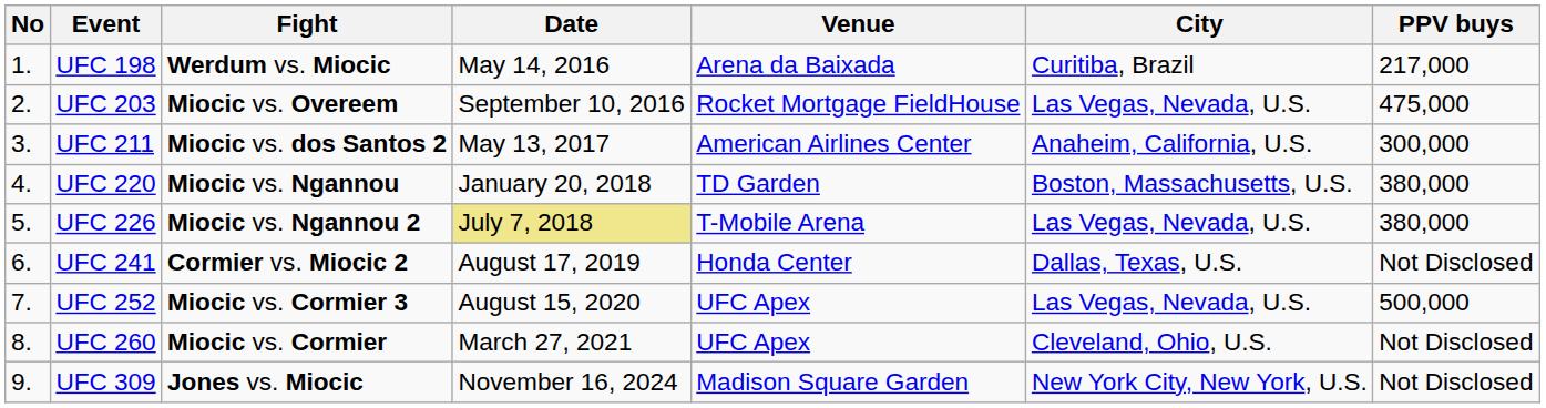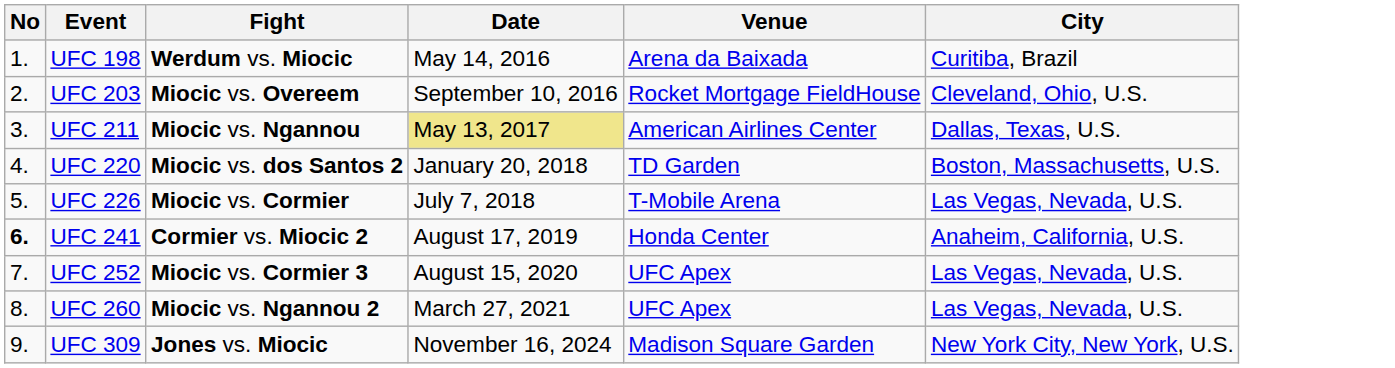- column: PPV buys | 217,000 | 475,000 | 300,000 | 380,000 | 380,000 | Not Disclosed | 500,000 | Not Disclosed | Not Disclosed
UFC 203 | City: Las Vegas, Nevada, U.S. -> Cleveland, Ohio, U.S.
UFC 211 | Fight: Miocic vs. dos Santos 2 -> Miocic vs. Ngannou
UFC 211 | Date: no background -> khaki background
UFC 211 | City: Anaheim, California, U.S. -> Dallas, Texas, U.S.
UFC 220 | Fight: Miocic vs. Ngannou -> Miocic vs. dos Santos 2
UFC 226 | Fight: Miocic vs. Ngannou 2 -> Miocic vs. Cormier
UFC 226 | Date: khaki background -> no background
UFC 241 | No: normal -> bold
UFC 241 | City: Dallas, Texas, U.S. -> Anaheim, California, U.S.
UFC 260 | Fight: Miocic vs. Cormier -> Miocic vs. Ngannou 2
UFC 260 | City: Cleveland, Ohio, U.S. -> Las Vegas, Nevada, U.S.
